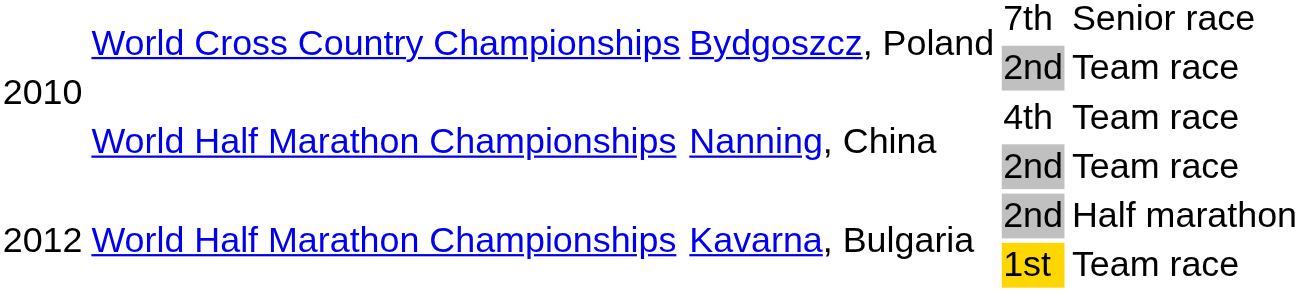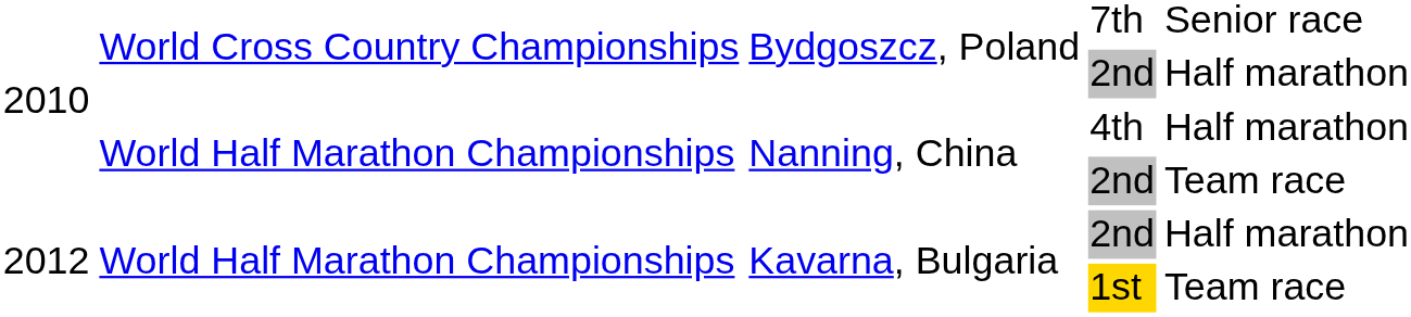Bydgoszcz, Poland / 2nd | column 5: Team race -> Half marathon
Nanning, China / 4th | column 5: Team race -> Half marathon
